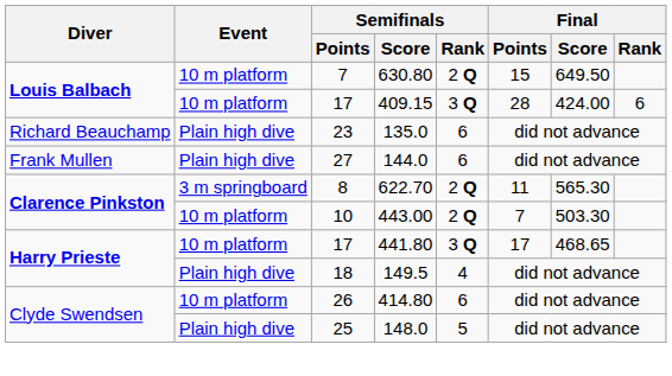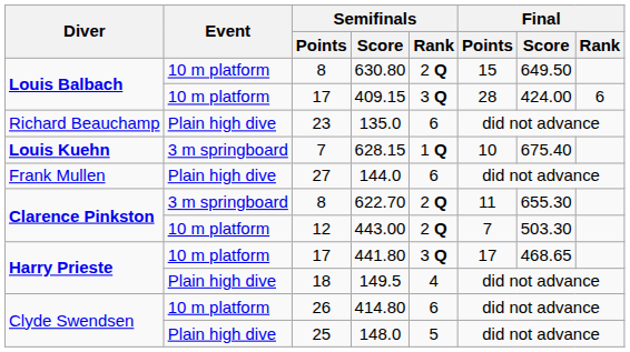630.80 | Semifinals / Points: 7 -> 8
+ row: Louis Kuehn | 3 m springboard | 7 | 628.15 | 1 Q | 10 | 675.40
622.70 | Final / Score: 565.30 -> 655.30
443.00 | Semifinals / Points: 10 -> 12
